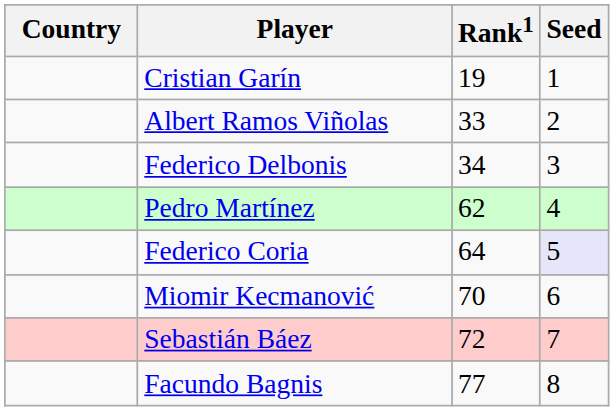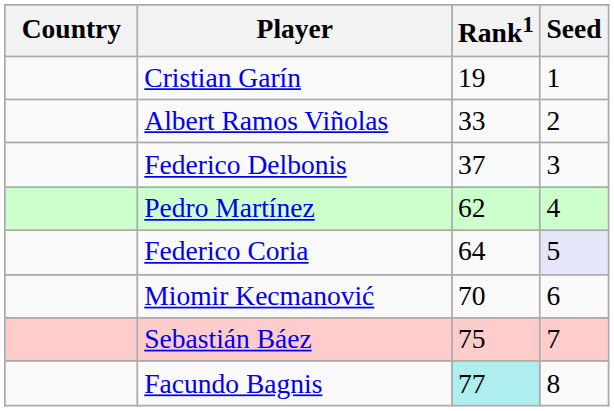Federico Delbonis | Rank1: 34 -> 37
Sebastián Báez | Rank1: 72 -> 75
Facundo Bagnis | Rank1: no background -> paleturquoise background
